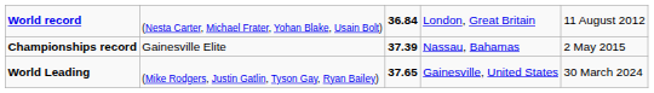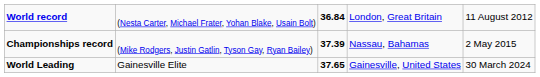Championships record | column 2: Gainesville Elite -> (Mike Rodgers, Justin Gatlin, Tyson Gay, Ryan Bailey)
World Leading | column 2: (Mike Rodgers, Justin Gatlin, Tyson Gay, Ryan Bailey) -> Gainesville Elite
